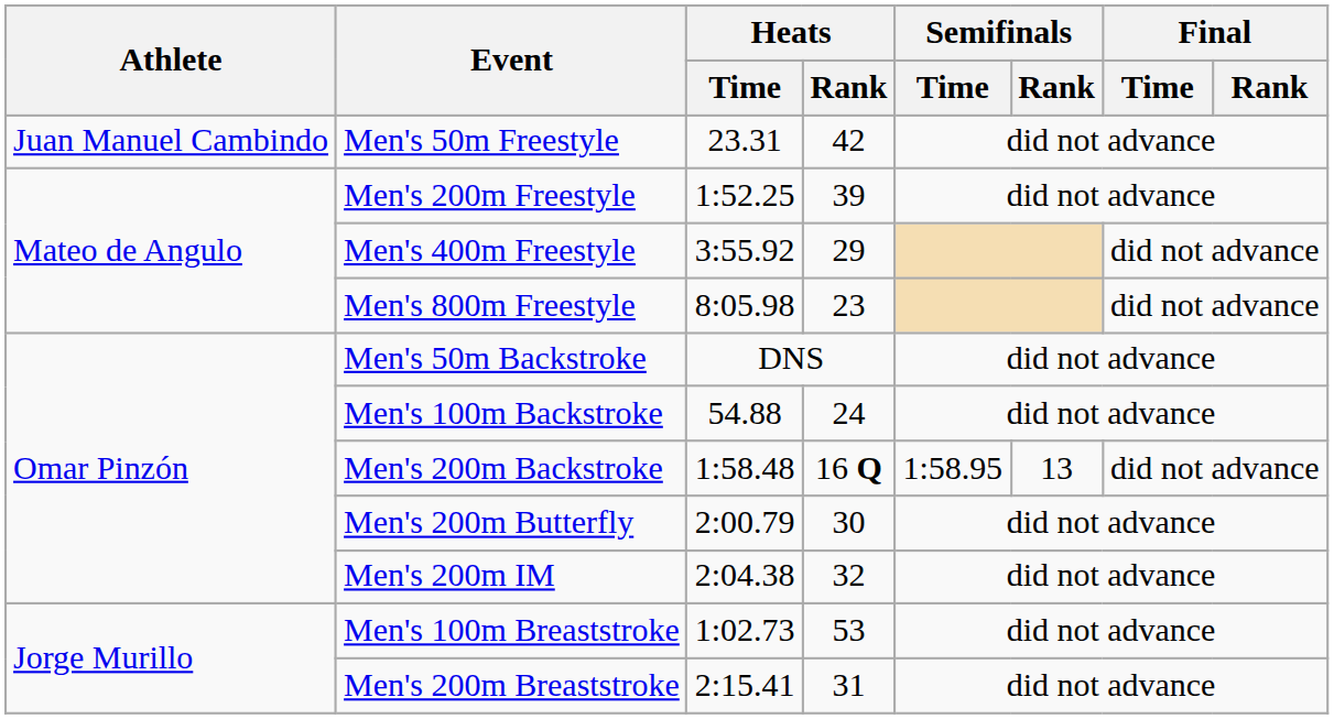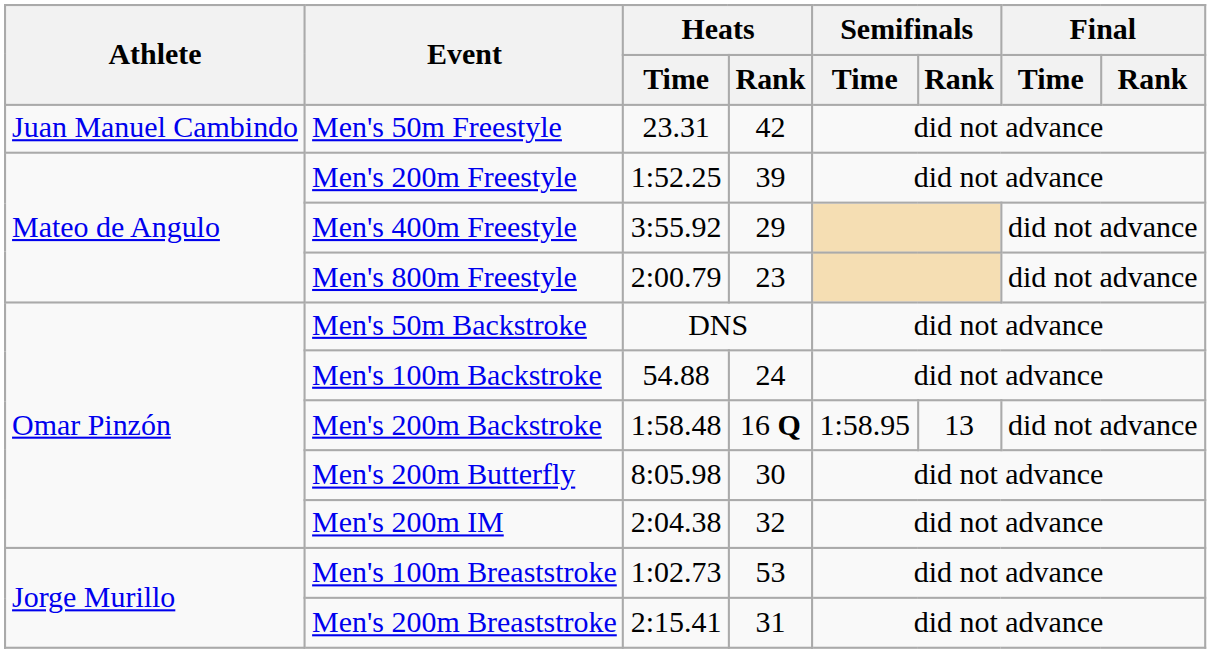Men's 800m Freestyle | Heats / Time: 8:05.98 -> 2:00.79
Men's 200m Butterfly | Heats / Time: 2:00.79 -> 8:05.98
